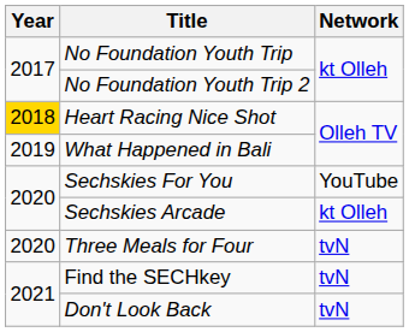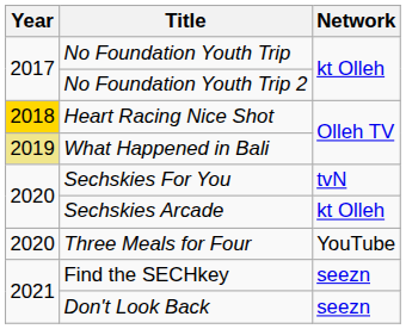What Happened in Bali | Year: no background -> khaki background
Sechskies For You | Network: YouTube -> tvN
Three Meals for Four | Network: tvN -> YouTube
Find the SECHkey | Network: tvN -> seezn
Don't Look Back | Network: tvN -> seezn
